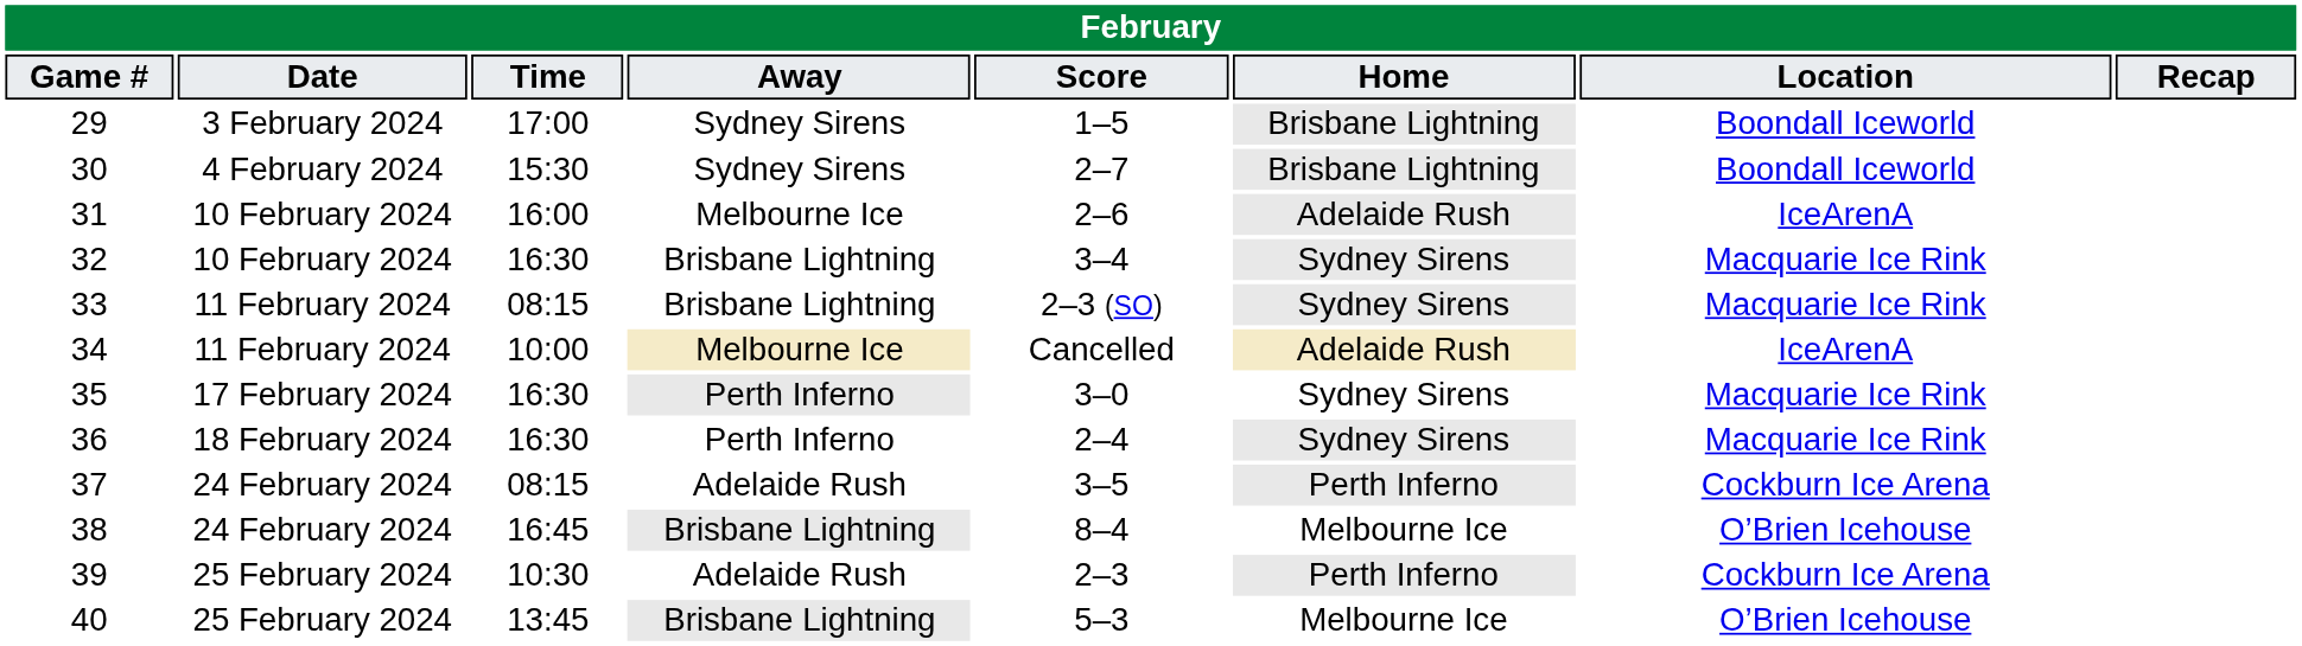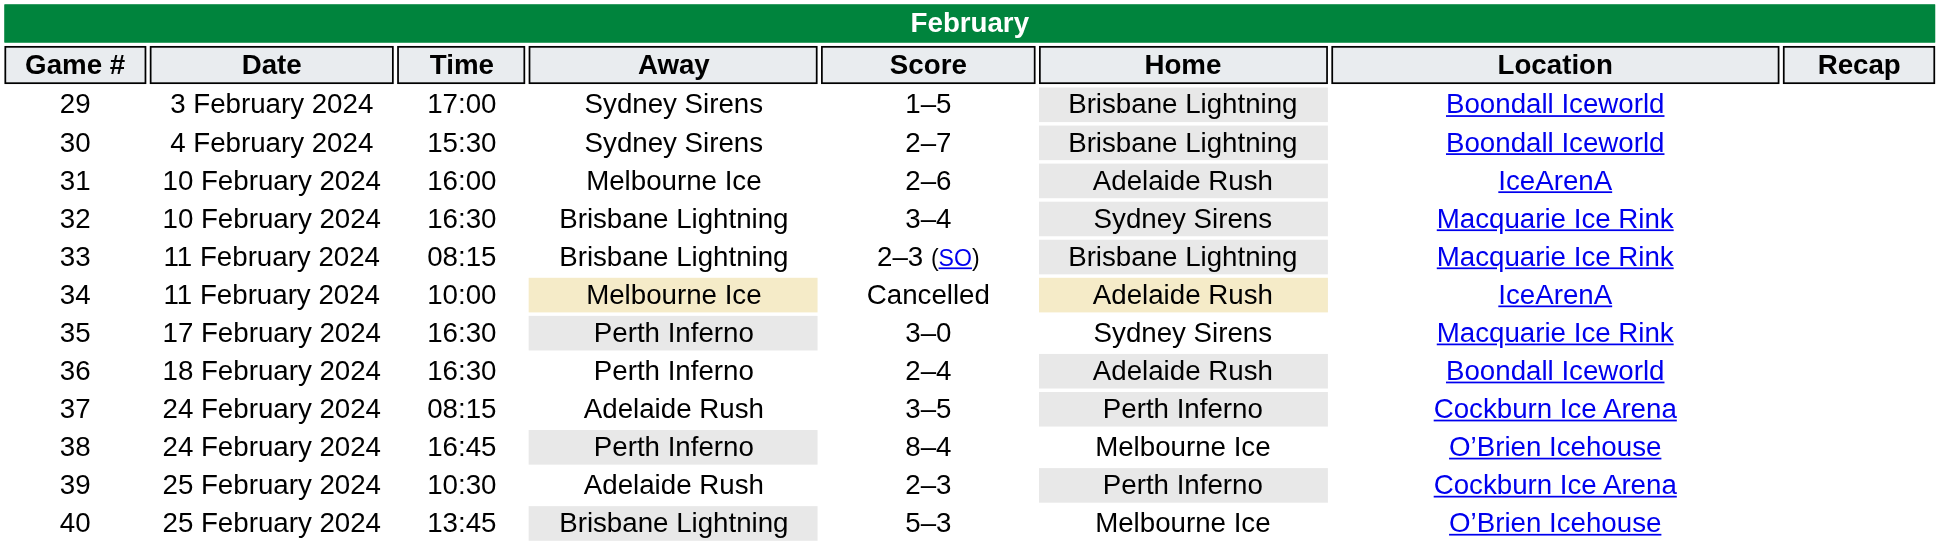33 | Home: Sydney Sirens -> Brisbane Lightning
36 | Home: Sydney Sirens -> Adelaide Rush
36 | Location: Macquarie Ice Rink -> Boondall Iceworld
38 | Away: Brisbane Lightning -> Perth Inferno
